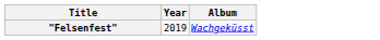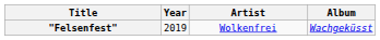+ column: Artist | Wolkenfrei
